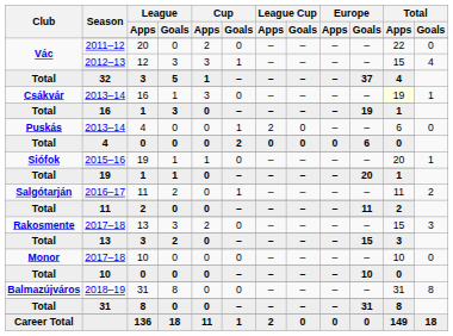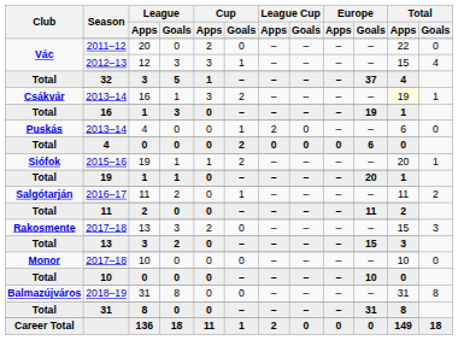Csákvár / 2013–14 | Cup / Goals: 0 -> 2
2015–16 | Cup / Goals: 0 -> 2
